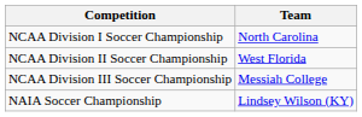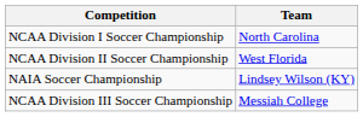rows swapped: NCAA Division III Soccer Championship <-> NAIA Soccer Championship
